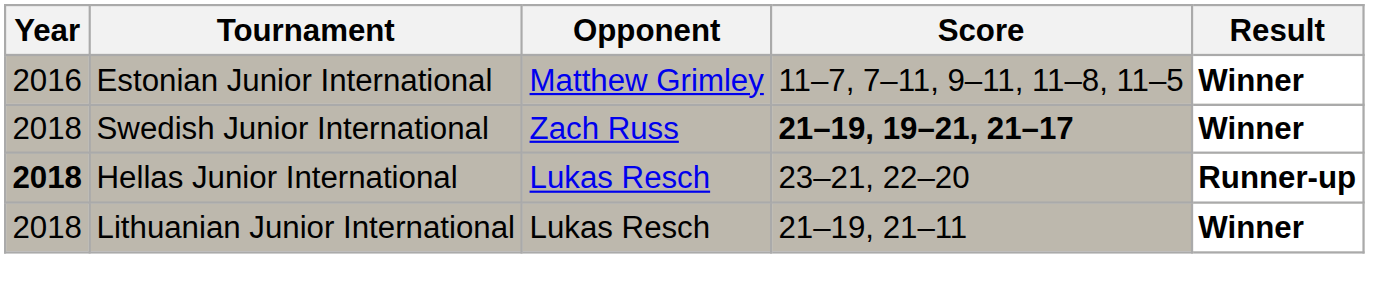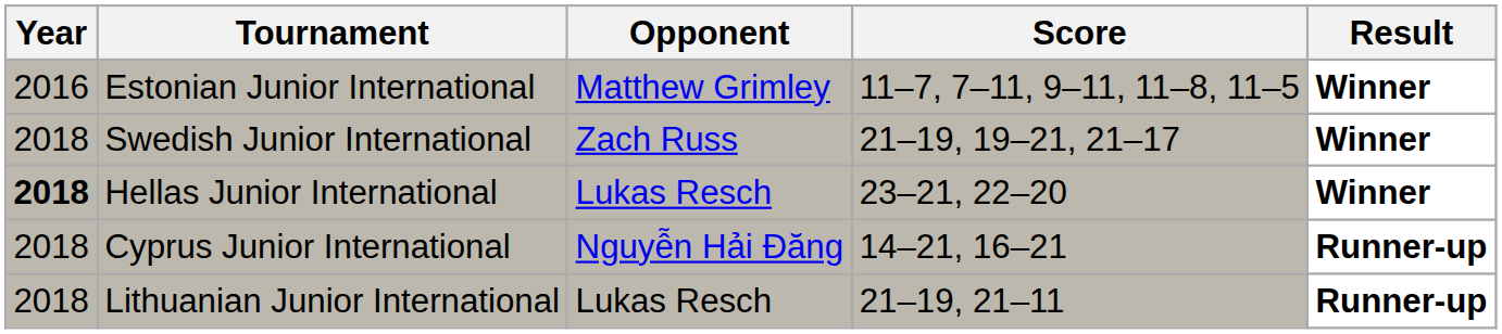Swedish Junior International | Score: bold -> normal
Hellas Junior International | Result: Runner-up -> Winner
+ row: 2018 | Cyprus Junior International | Nguyễn Hải Đăng | 14–21, 16–21 | Runner-up
Lithuanian Junior International | Result: Winner -> Runner-up
